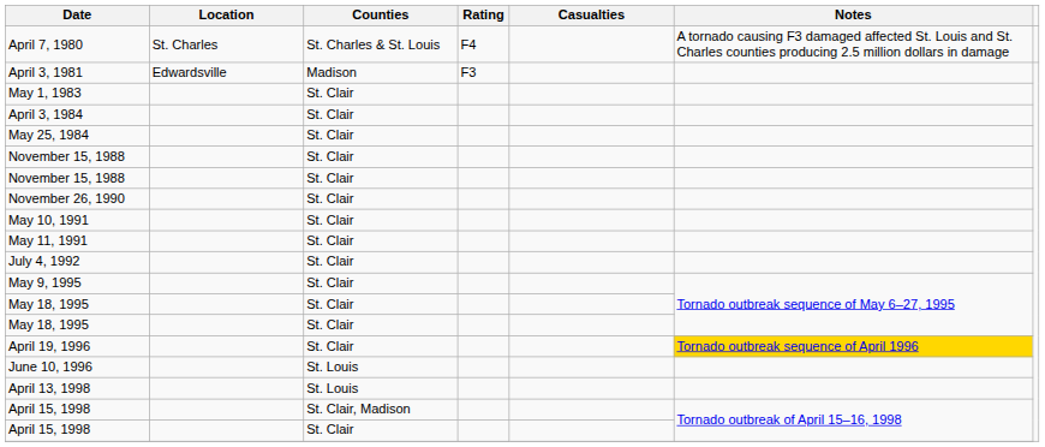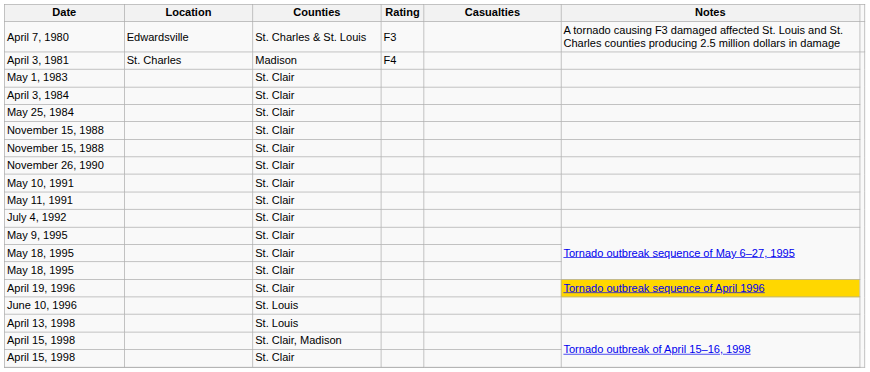April 7, 1980 | Location: St. Charles -> Edwardsville
April 7, 1980 | Rating: F4 -> F3
April 3, 1981 | Location: Edwardsville -> St. Charles
April 3, 1981 | Rating: F3 -> F4
